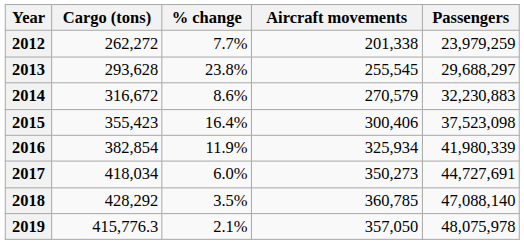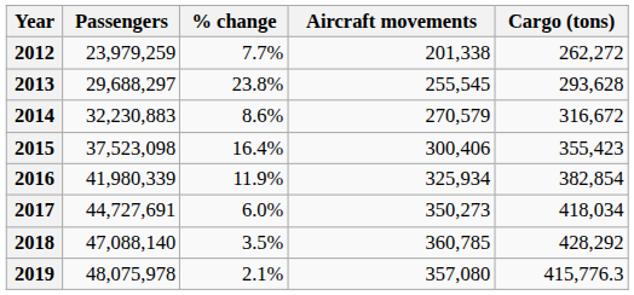columns swapped: Passengers <-> Cargo (tons)
2019 | Aircraft movements: 357,050 -> 357,080
